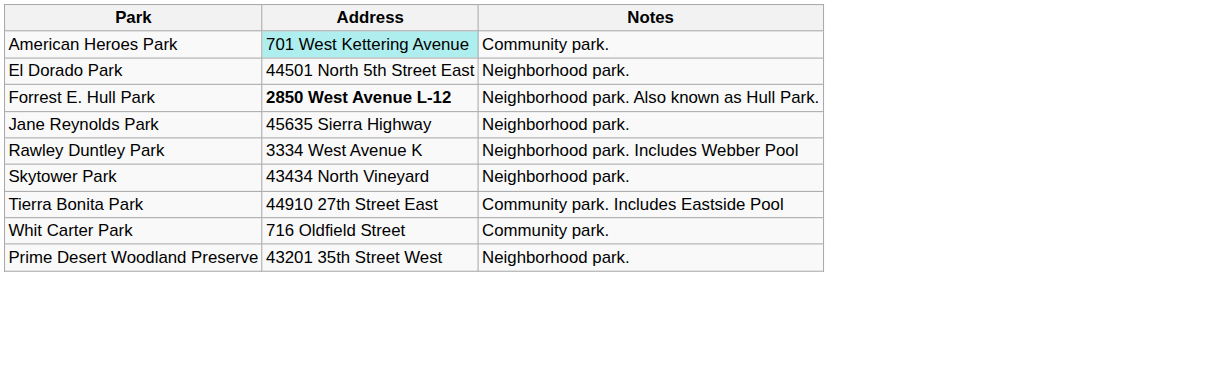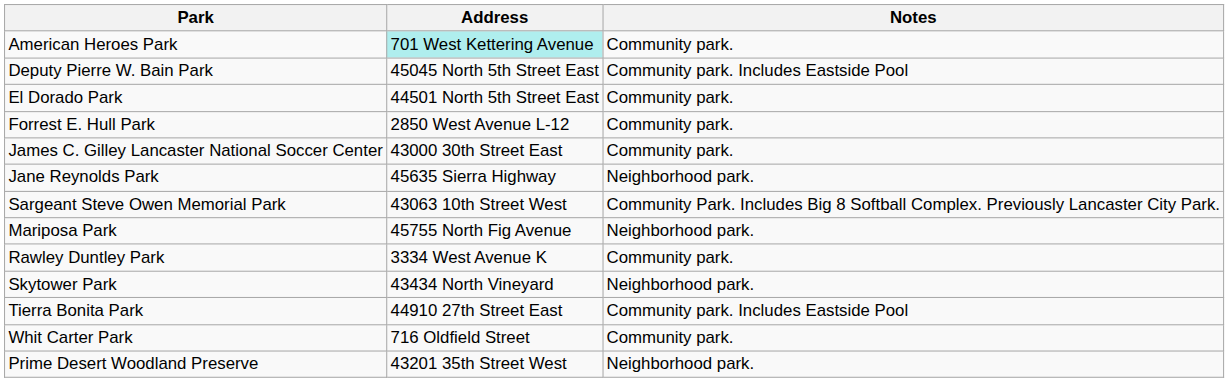+ row: Deputy Pierre W. Bain Park | 45045 North 5th Street East | Community park. Includes Eastside Pool
El Dorado Park | Notes: Neighborhood park. -> Community park.
Forrest E. Hull Park | Address: bold -> normal
Forrest E. Hull Park | Notes: Neighborhood park. Also known as Hull Park. -> Community park.
+ row: James C. Gilley Lancaster National Soccer Center | 43000 30th Street East | Community park.
+ row: Sargeant Steve Owen Memorial Park | 43063 10th Street West | Community Park. Includes Big 8 Softball Complex. Previously Lancaster City Park.
+ row: Mariposa Park | 45755 North Fig Avenue | Neighborhood park.
Rawley Duntley Park | Notes: Neighborhood park. Includes Webber Pool -> Community park.
